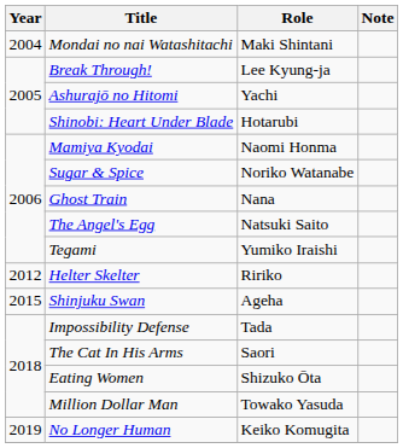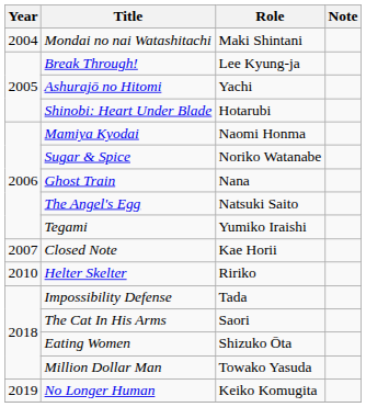+ row: 2007 | Closed Note | Kae Horii
Helter Skelter | Year: 2012 -> 2010
- row: 2015 | Shinjuku Swan | Ageha
